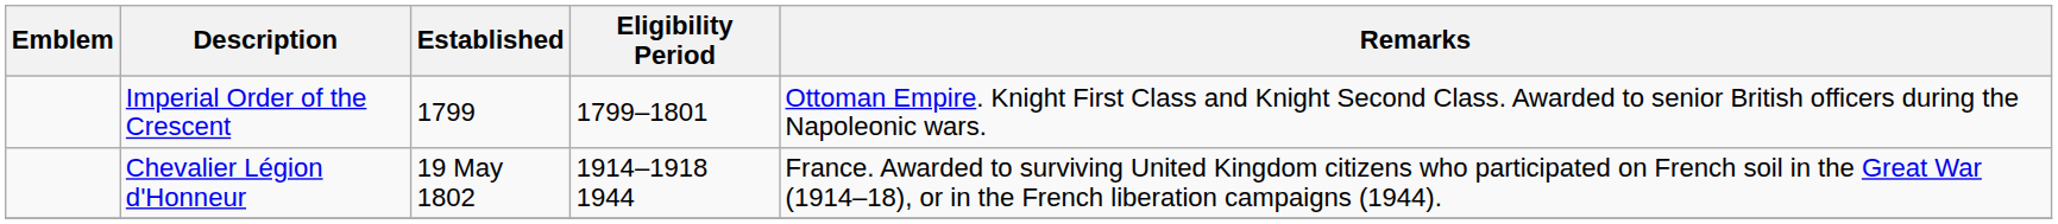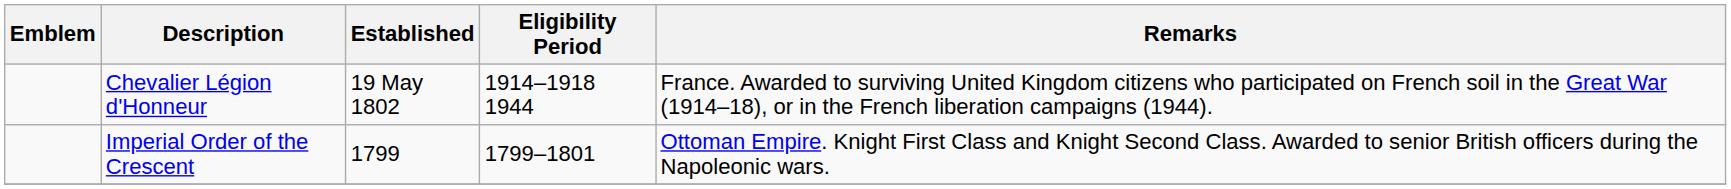rows swapped: Imperial Order of the Crescent <-> Chevalier Légion d'Honneur
